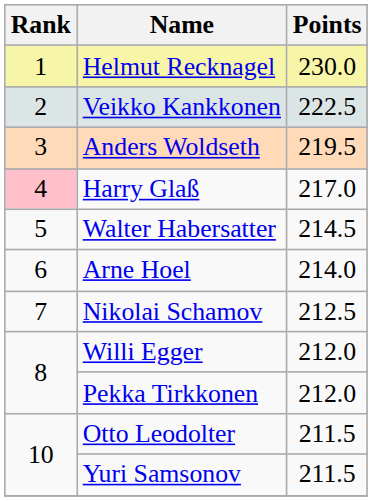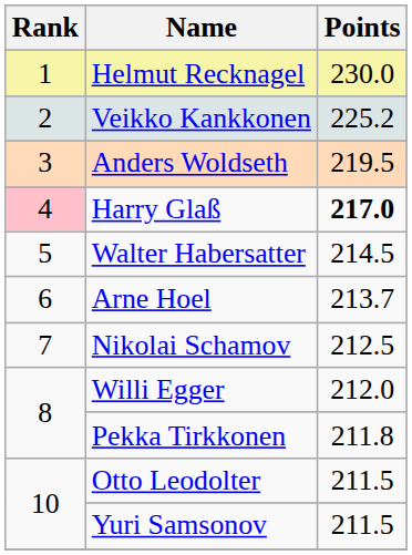Veikko Kankkonen | Points: 222.5 -> 225.2
Harry Glaß | Points: normal -> bold
Arne Hoel | Points: 214.0 -> 213.7
Pekka Tirkkonen | Points: 212.0 -> 211.8
